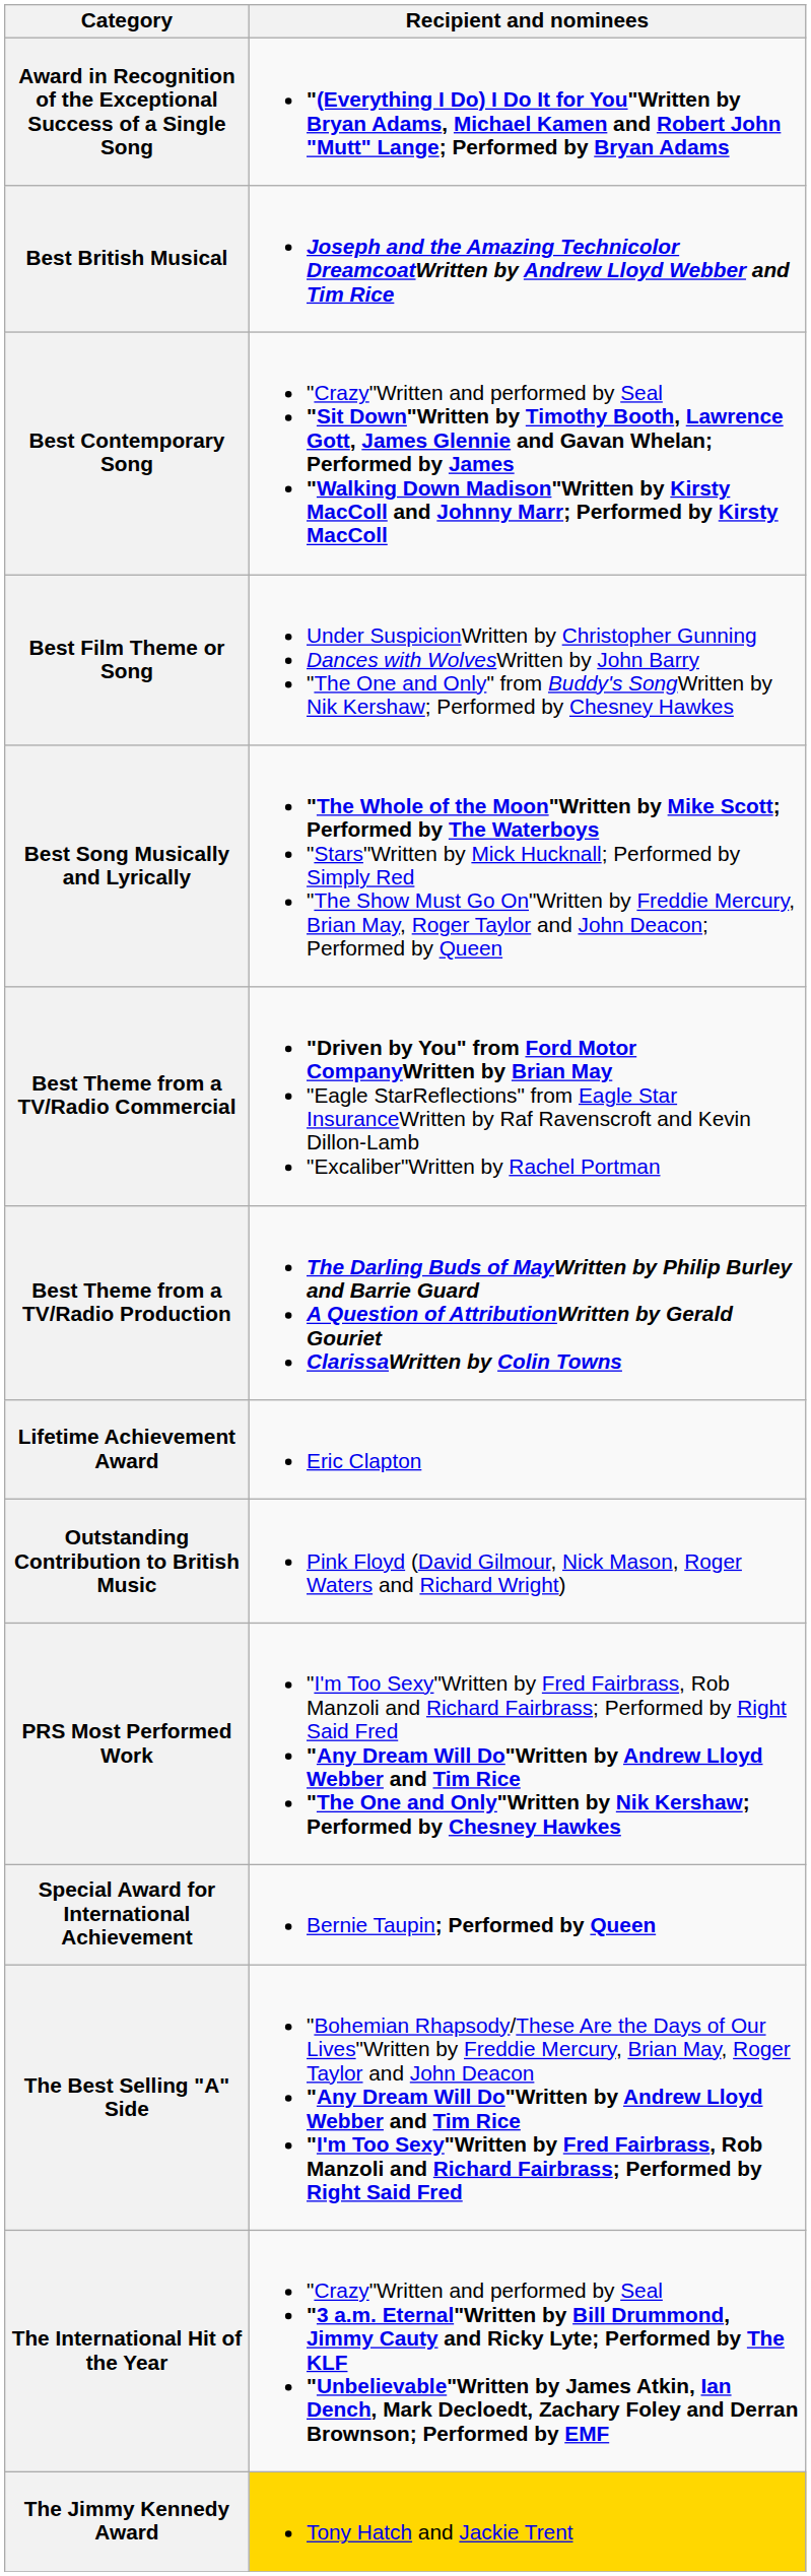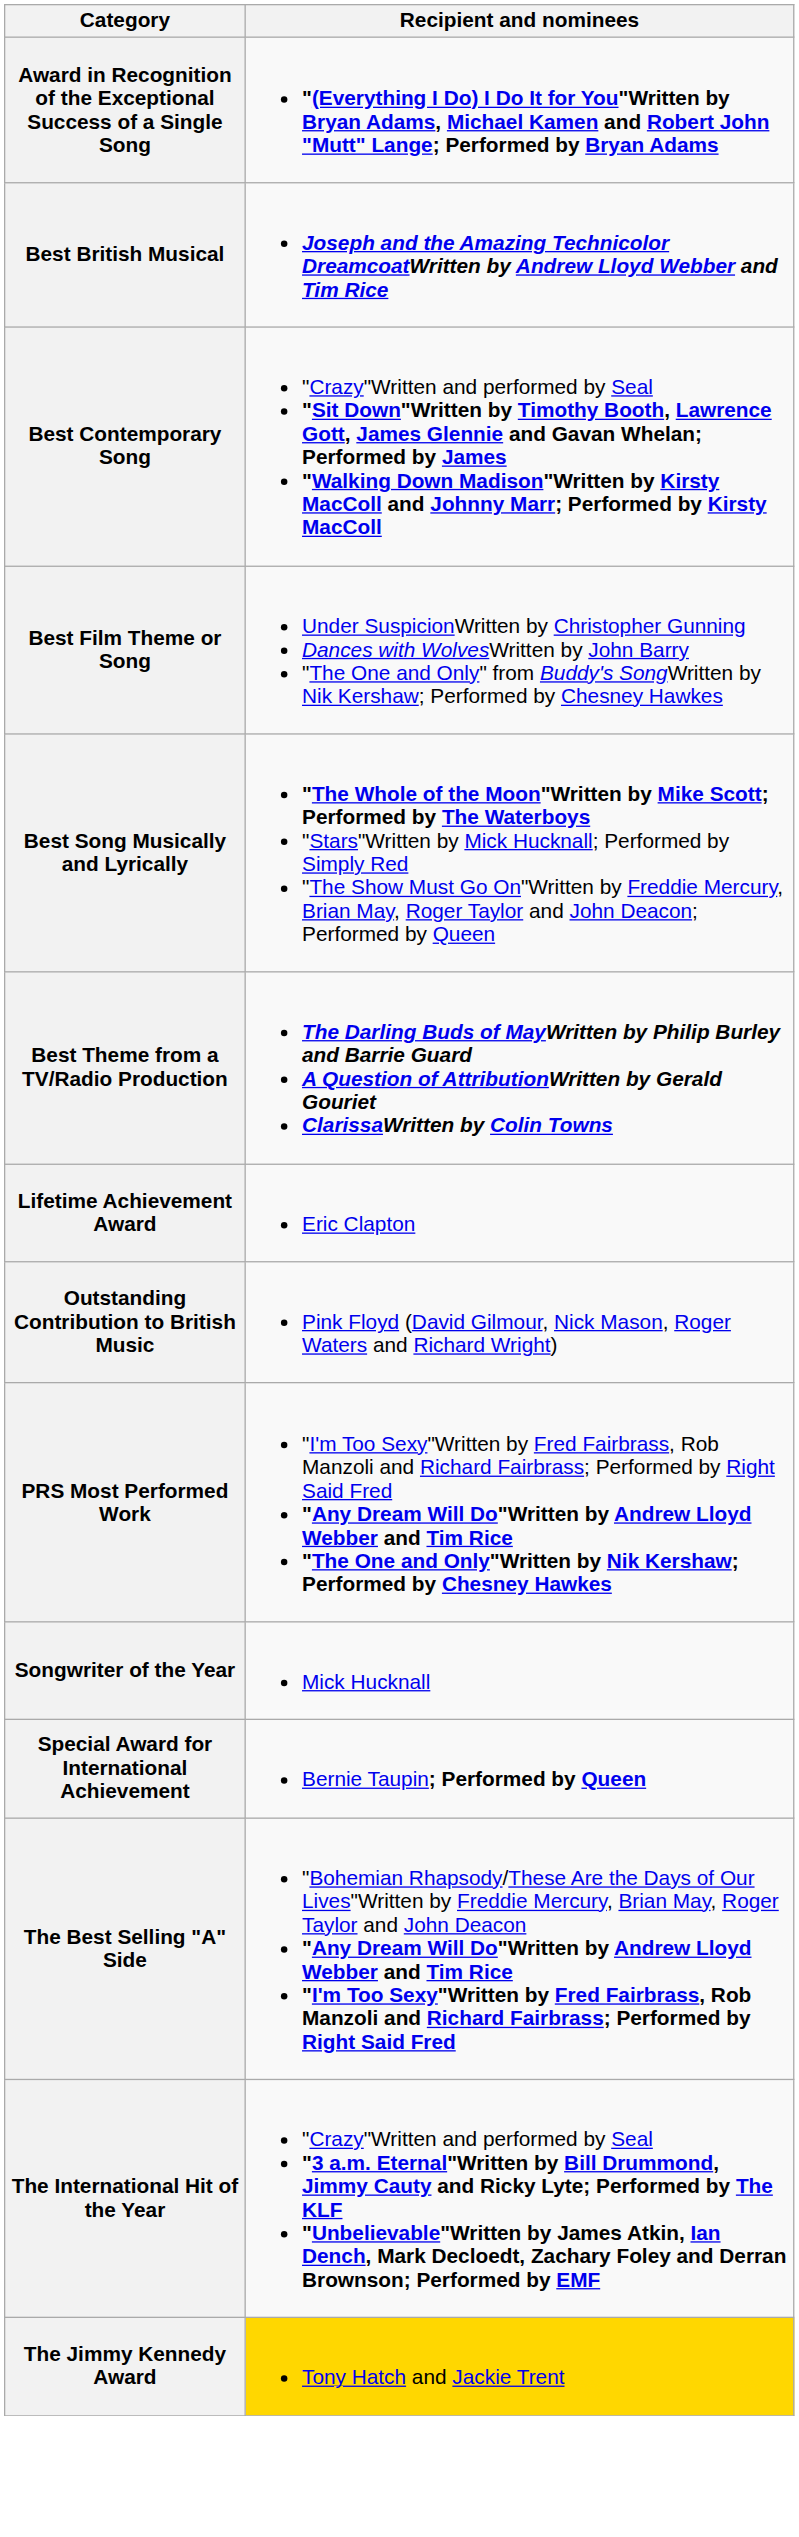- row: Best Theme from a TV/Radio Commercial | "Driven by You" from Ford Motor CompanyWritten by Brian May "Eagle StarReflections" from Eagle Star InsuranceWritten by Raf Ravenscroft and Kevin Dillon-Lamb "Excaliber"Written by Rachel Portman
+ row: Songwriter of the Year | Mick Hucknall
